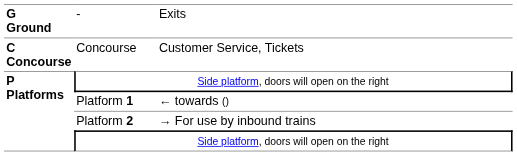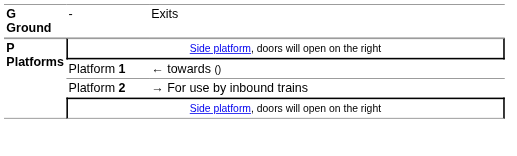- row: C Concourse | Concourse | Customer Service, Tickets
